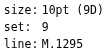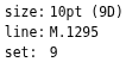rows swapped: set: <-> line:
